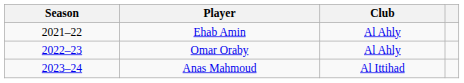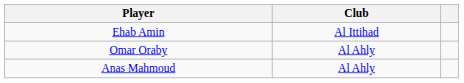- column: Season | 2021–22 | 2022–23 | 2023–24
Ehab Amin | Club: Al Ahly -> Al Ittihad
Anas Mahmoud | Club: Al Ittihad -> Al Ahly
